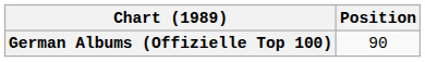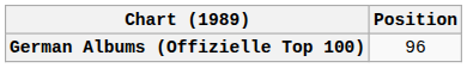German Albums (Offizielle Top 100) | Position: 90 -> 96
